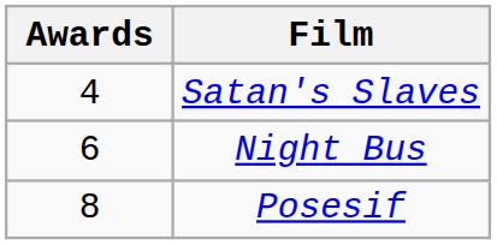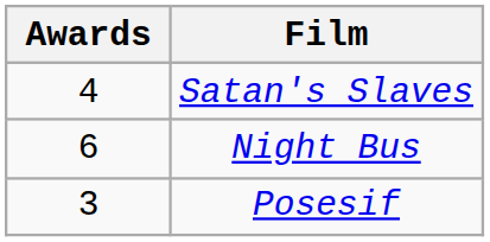Posesif | Awards: 8 -> 3
